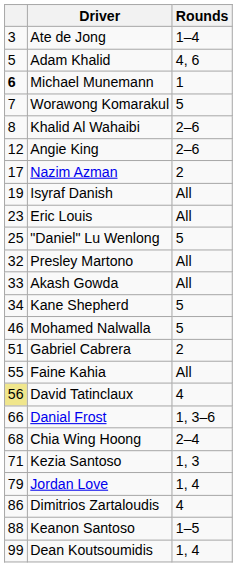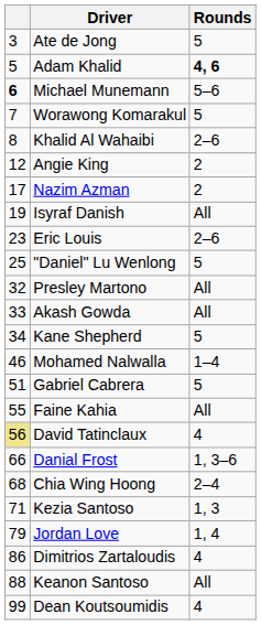Ate de Jong | Rounds: 1–4 -> 5
Adam Khalid | Rounds: normal -> bold
Michael Munemann | Rounds: 1 -> 5–6
Angie King | Rounds: 2–6 -> 2
Eric Louis | Rounds: All -> 2–6
Mohamed Nalwalla | Rounds: 5 -> 1–4
Gabriel Cabrera | Rounds: 2 -> 5
Keanon Santoso | Rounds: 1–5 -> All
Dean Koutsoumidis | Rounds: 1, 4 -> 4
